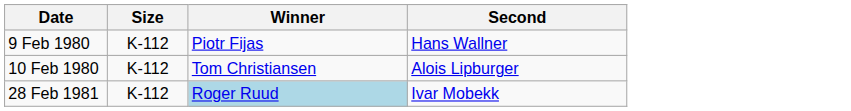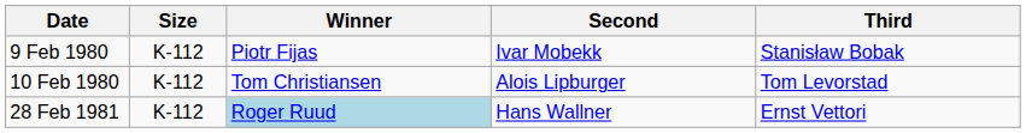+ column: Third | Stanisław Bobak | Tom Levorstad | Ernst Vettori
9 Feb 1980 | Second: Hans Wallner -> Ivar Mobekk
28 Feb 1981 | Second: Ivar Mobekk -> Hans Wallner
